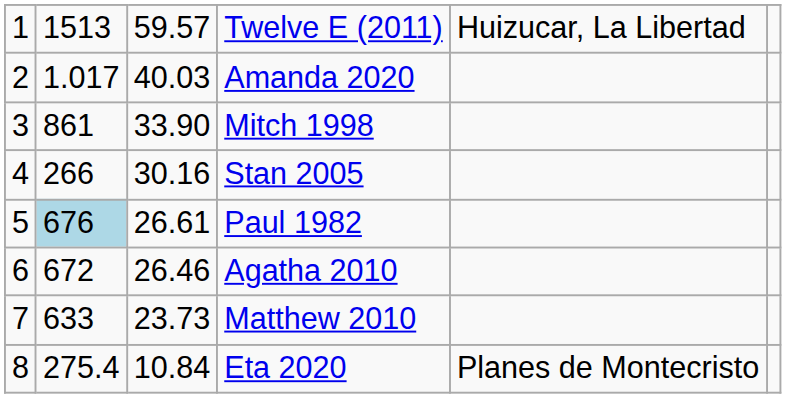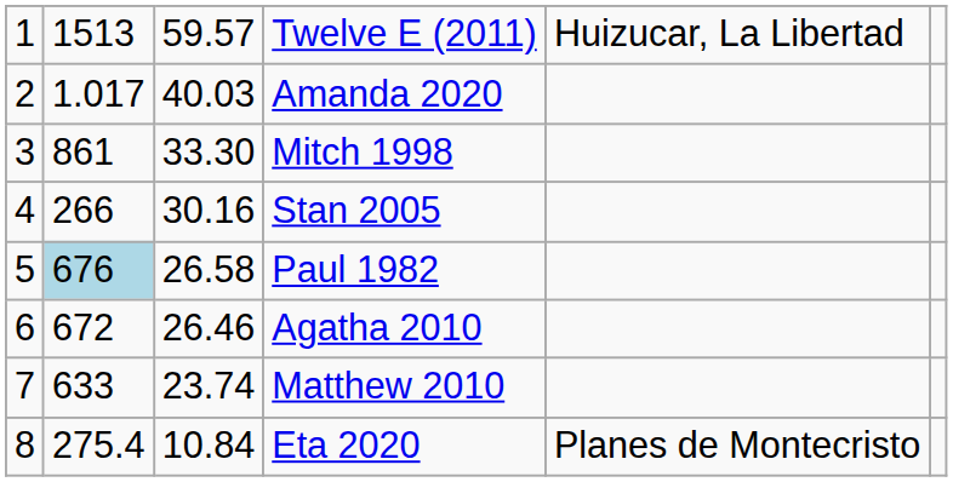Mitch 1998 | column 3: 33.90 -> 33.30
Paul 1982 | column 3: 26.61 -> 26.58
Matthew 2010 | column 3: 23.73 -> 23.74
